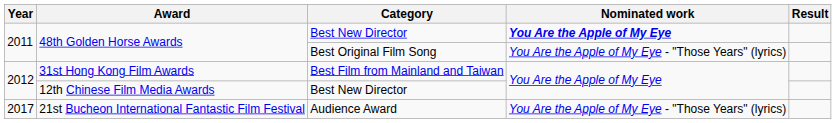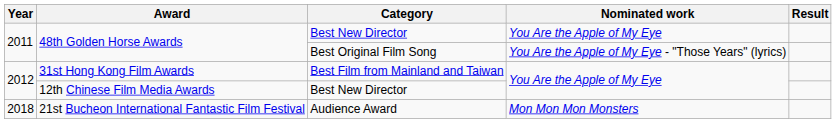48th Golden Horse Awards / Best New Director | Nominated work: bold -> normal
21st Bucheon International Fantastic Film Festival | Year: 2017 -> 2018
21st Bucheon International Fantastic Film Festival | Nominated work: You Are the Apple of My Eye - "Those Years" (lyrics) -> Mon Mon Mon Monsters
